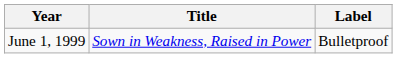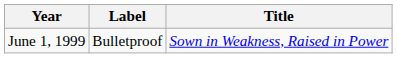columns swapped: Title <-> Label
